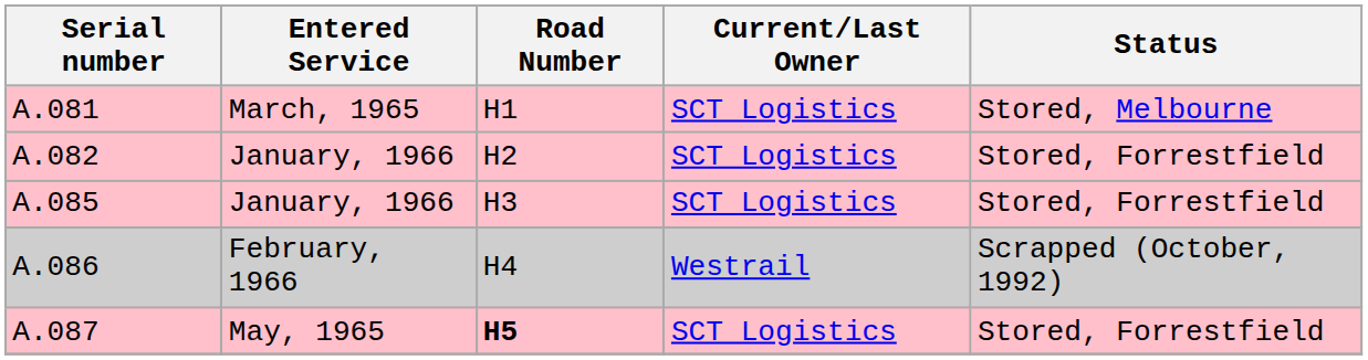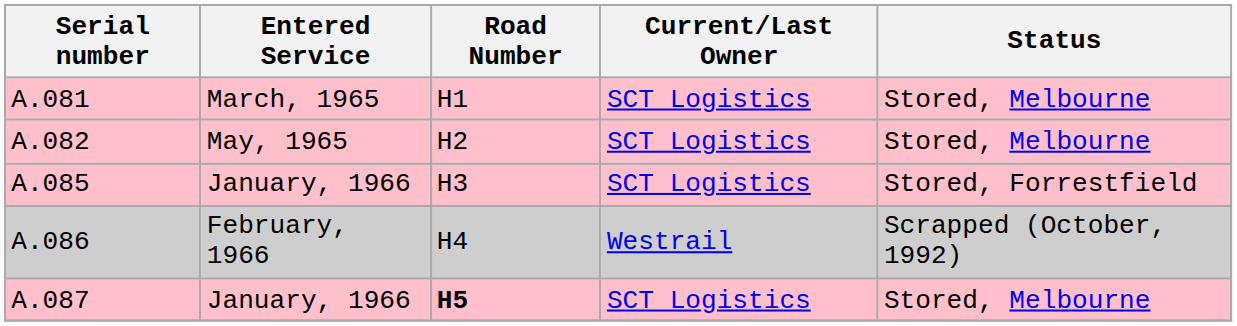A.082 | Entered Service: January, 1966 -> May, 1965
A.082 | Status: Stored, Forrestfield -> Stored, Melbourne
A.087 | Entered Service: May, 1965 -> January, 1966
A.087 | Status: Stored, Forrestfield -> Stored, Melbourne
